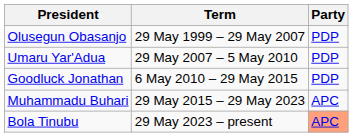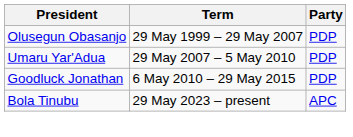- row: Muhammadu Buhari | 29 May 2015 – 29 May 2023 | APC
Bola Tinubu | Party: lightsalmon background -> no background
